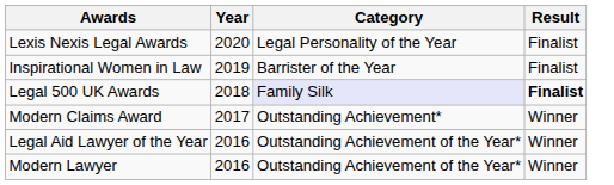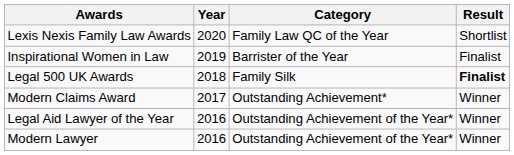+ row: Lexis Nexis Family Law Awards | 2020 | Family Law QC of the Year | Shortlist
- row: Lexis Nexis Legal Awards | 2020 | Legal Personality of the Year | Finalist
Legal 500 UK Awards | Category: lavender background -> no background
